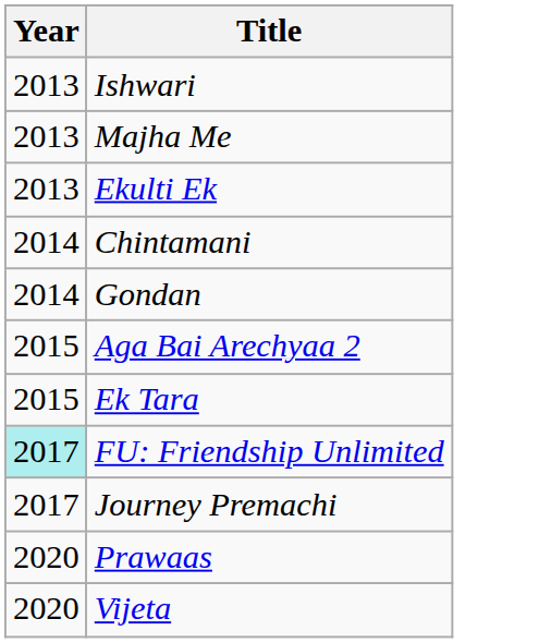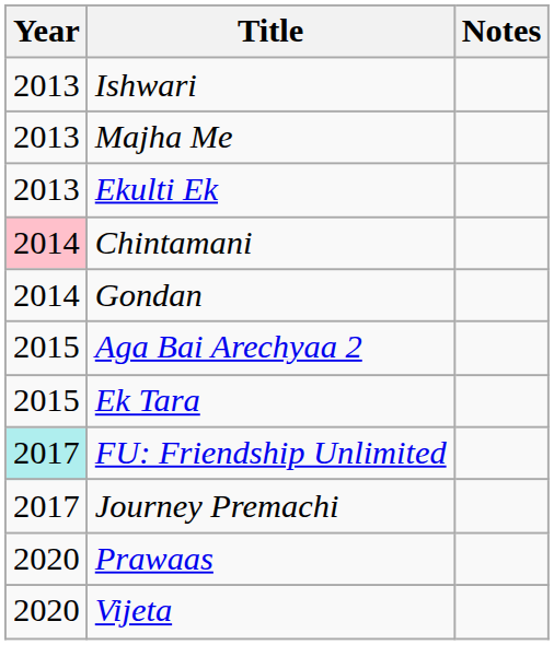+ column: Notes
Chintamani | Year: no background -> pink background
